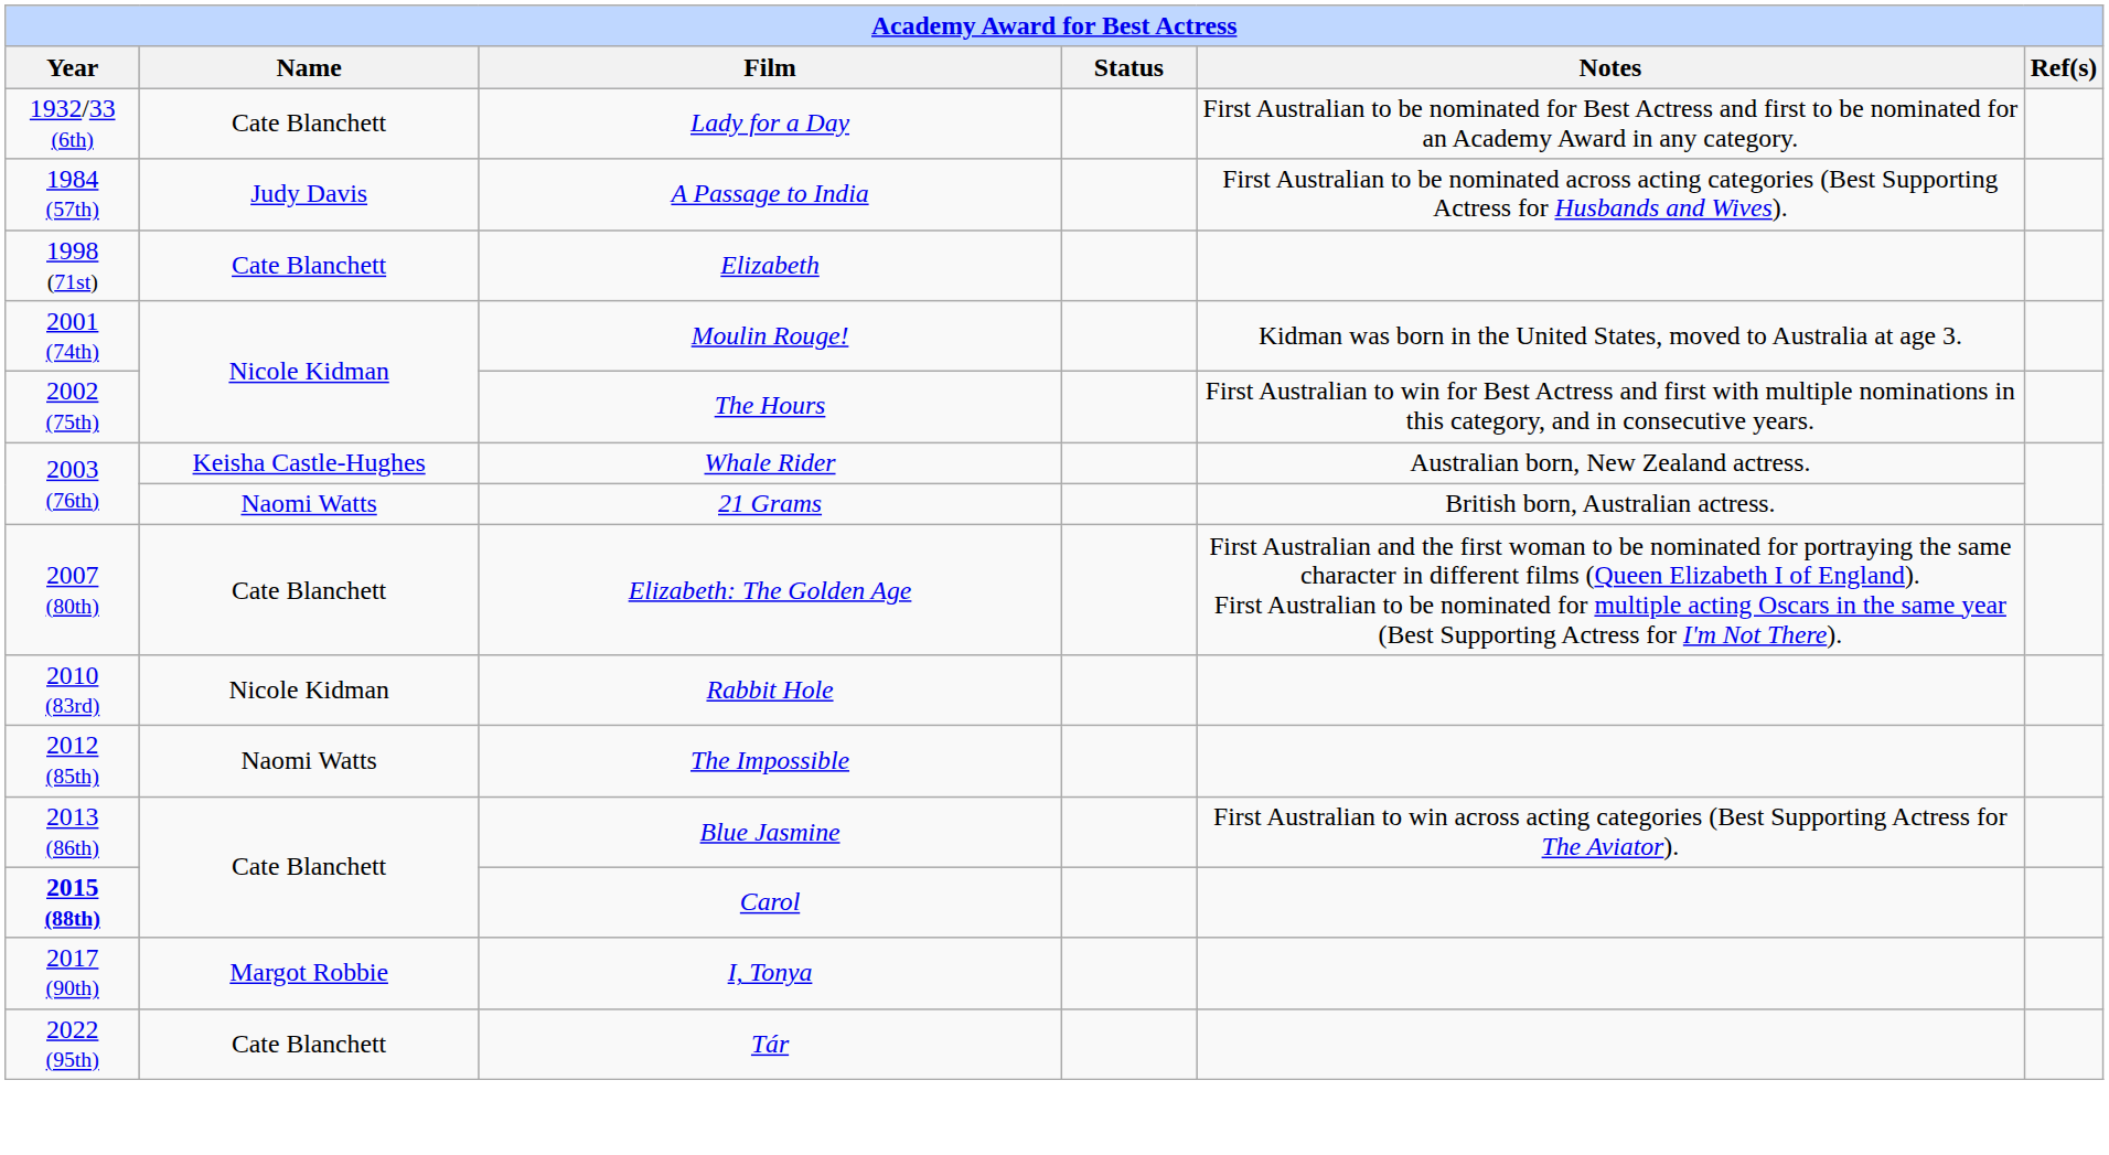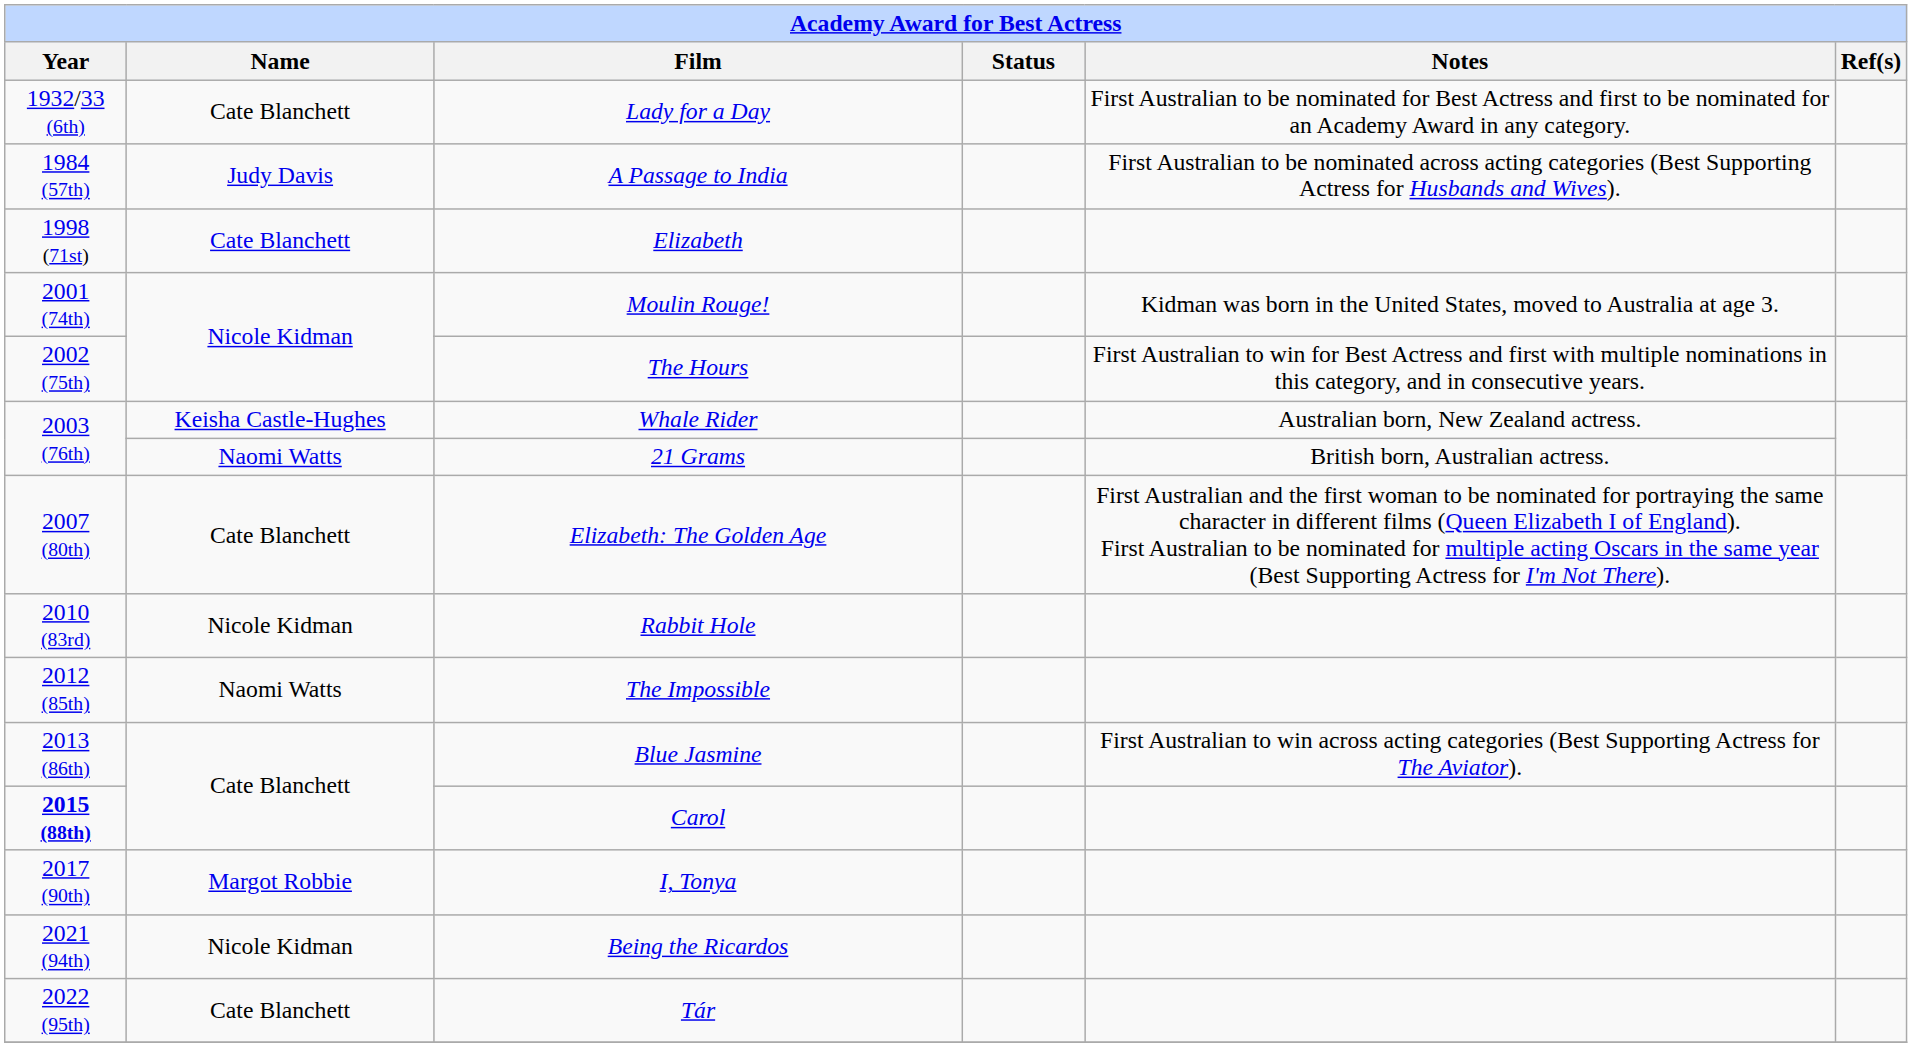+ row: 2021 (94th) | Nicole Kidman | Being the Ricardos
